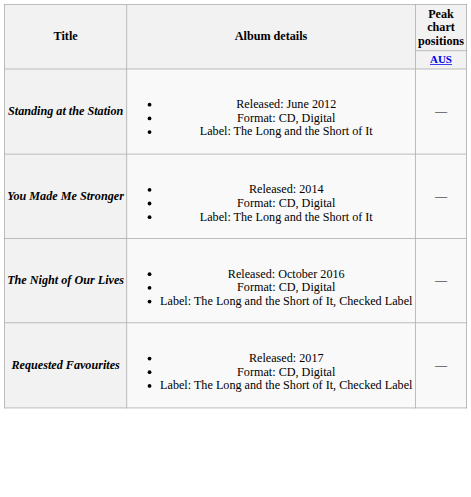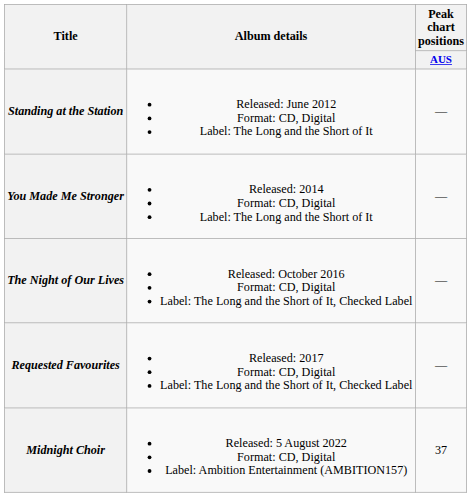+ row: Midnight Choir | Released: 5 August 2022 Format: CD, Digital Label: Ambition Entertainment (AMBITION157) | 37
